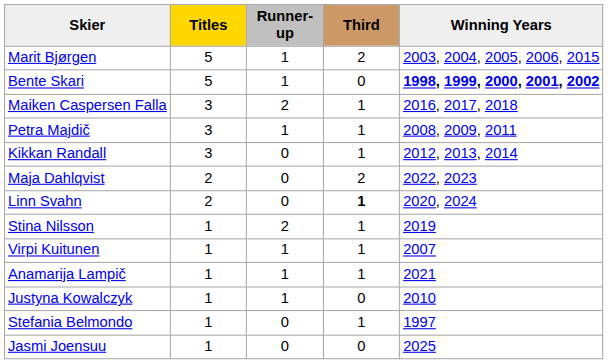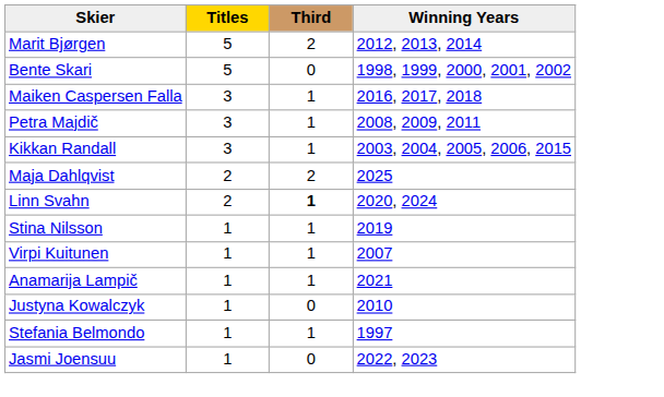- column: Runner-up | 1 | 1 | 2 | 1 | 0 | 0 | 0 | 2 | 1 | 1 | 1 | 0 | 0
Marit Bjørgen | Winning Years: 2003, 2004, 2005, 2006, 2015 -> 2012, 2013, 2014
Bente Skari | Winning Years: bold -> normal
Kikkan Randall | Winning Years: 2012, 2013, 2014 -> 2003, 2004, 2005, 2006, 2015
Maja Dahlqvist | Winning Years: 2022, 2023 -> 2025
Jasmi Joensuu | Winning Years: 2025 -> 2022, 2023
